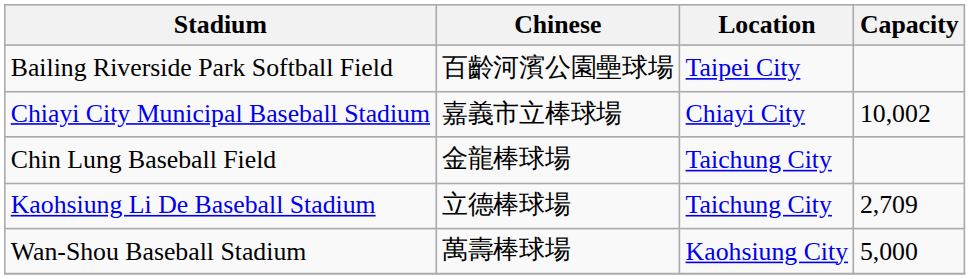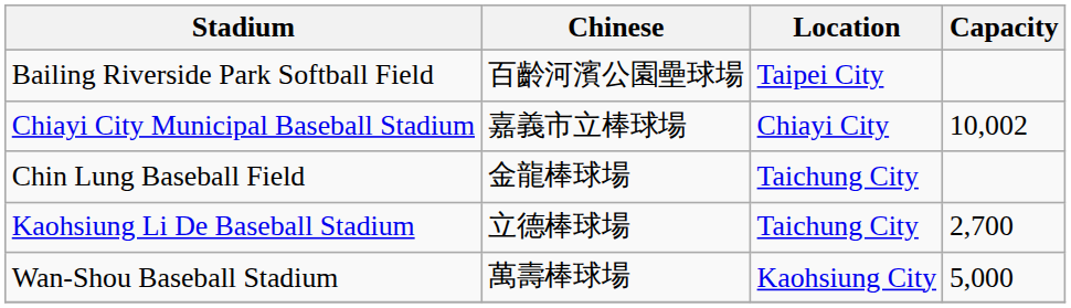Kaohsiung Li De Baseball Stadium | Capacity: 2,709 -> 2,700
